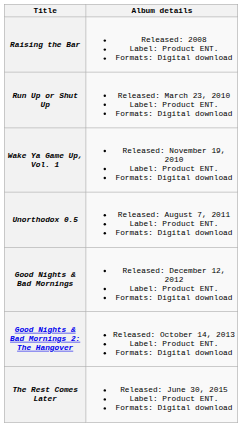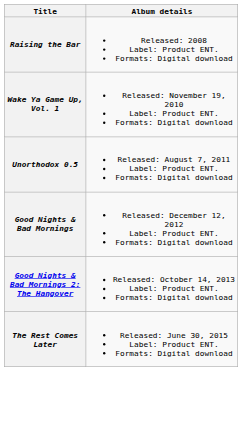- row: Run Up or Shut Up | Released: March 23, 2010 Label: Product ENT. Formats: Digital download
